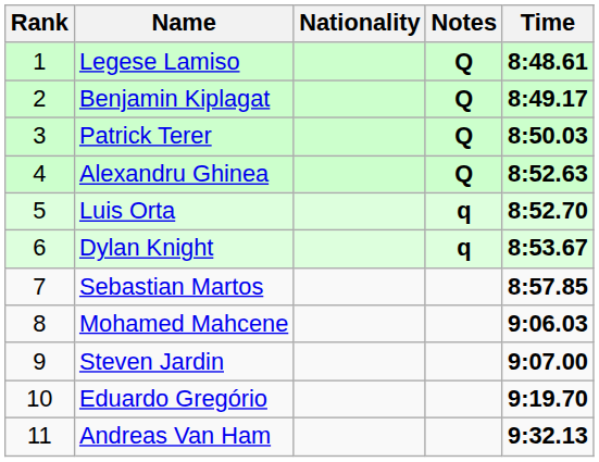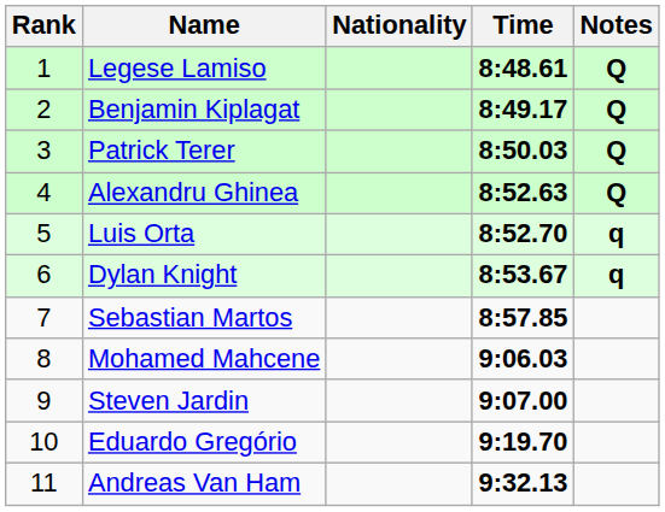columns swapped: Time <-> Notes
